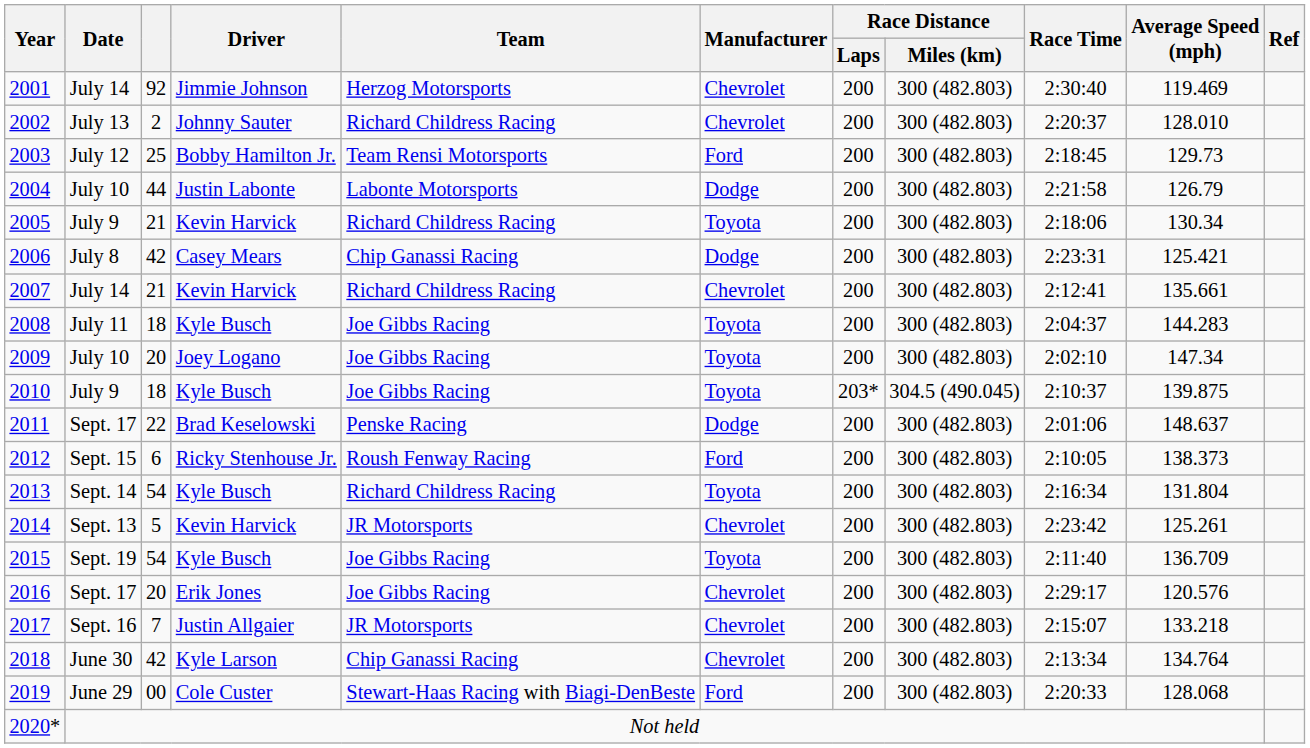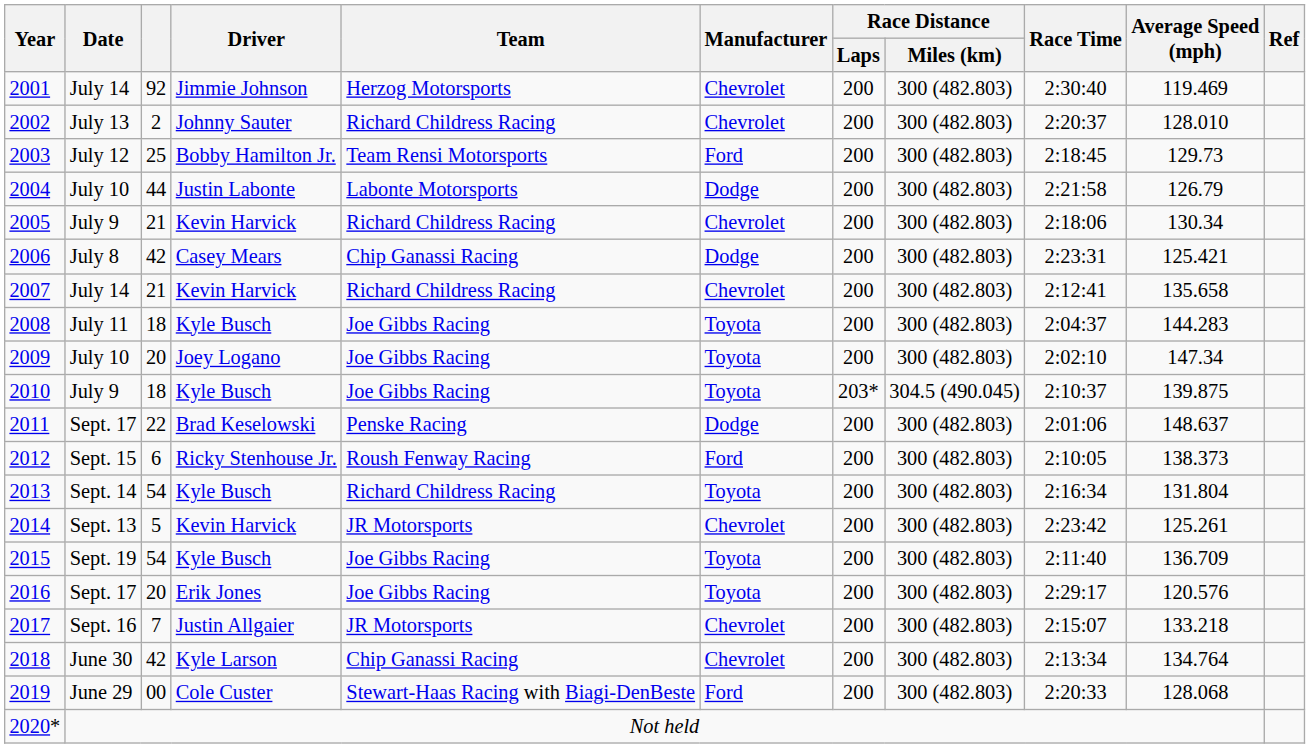2005 | Manufacturer: Toyota -> Chevrolet
2007 | Average Speed (mph): 135.661 -> 135.658
2016 | Manufacturer: Chevrolet -> Toyota
